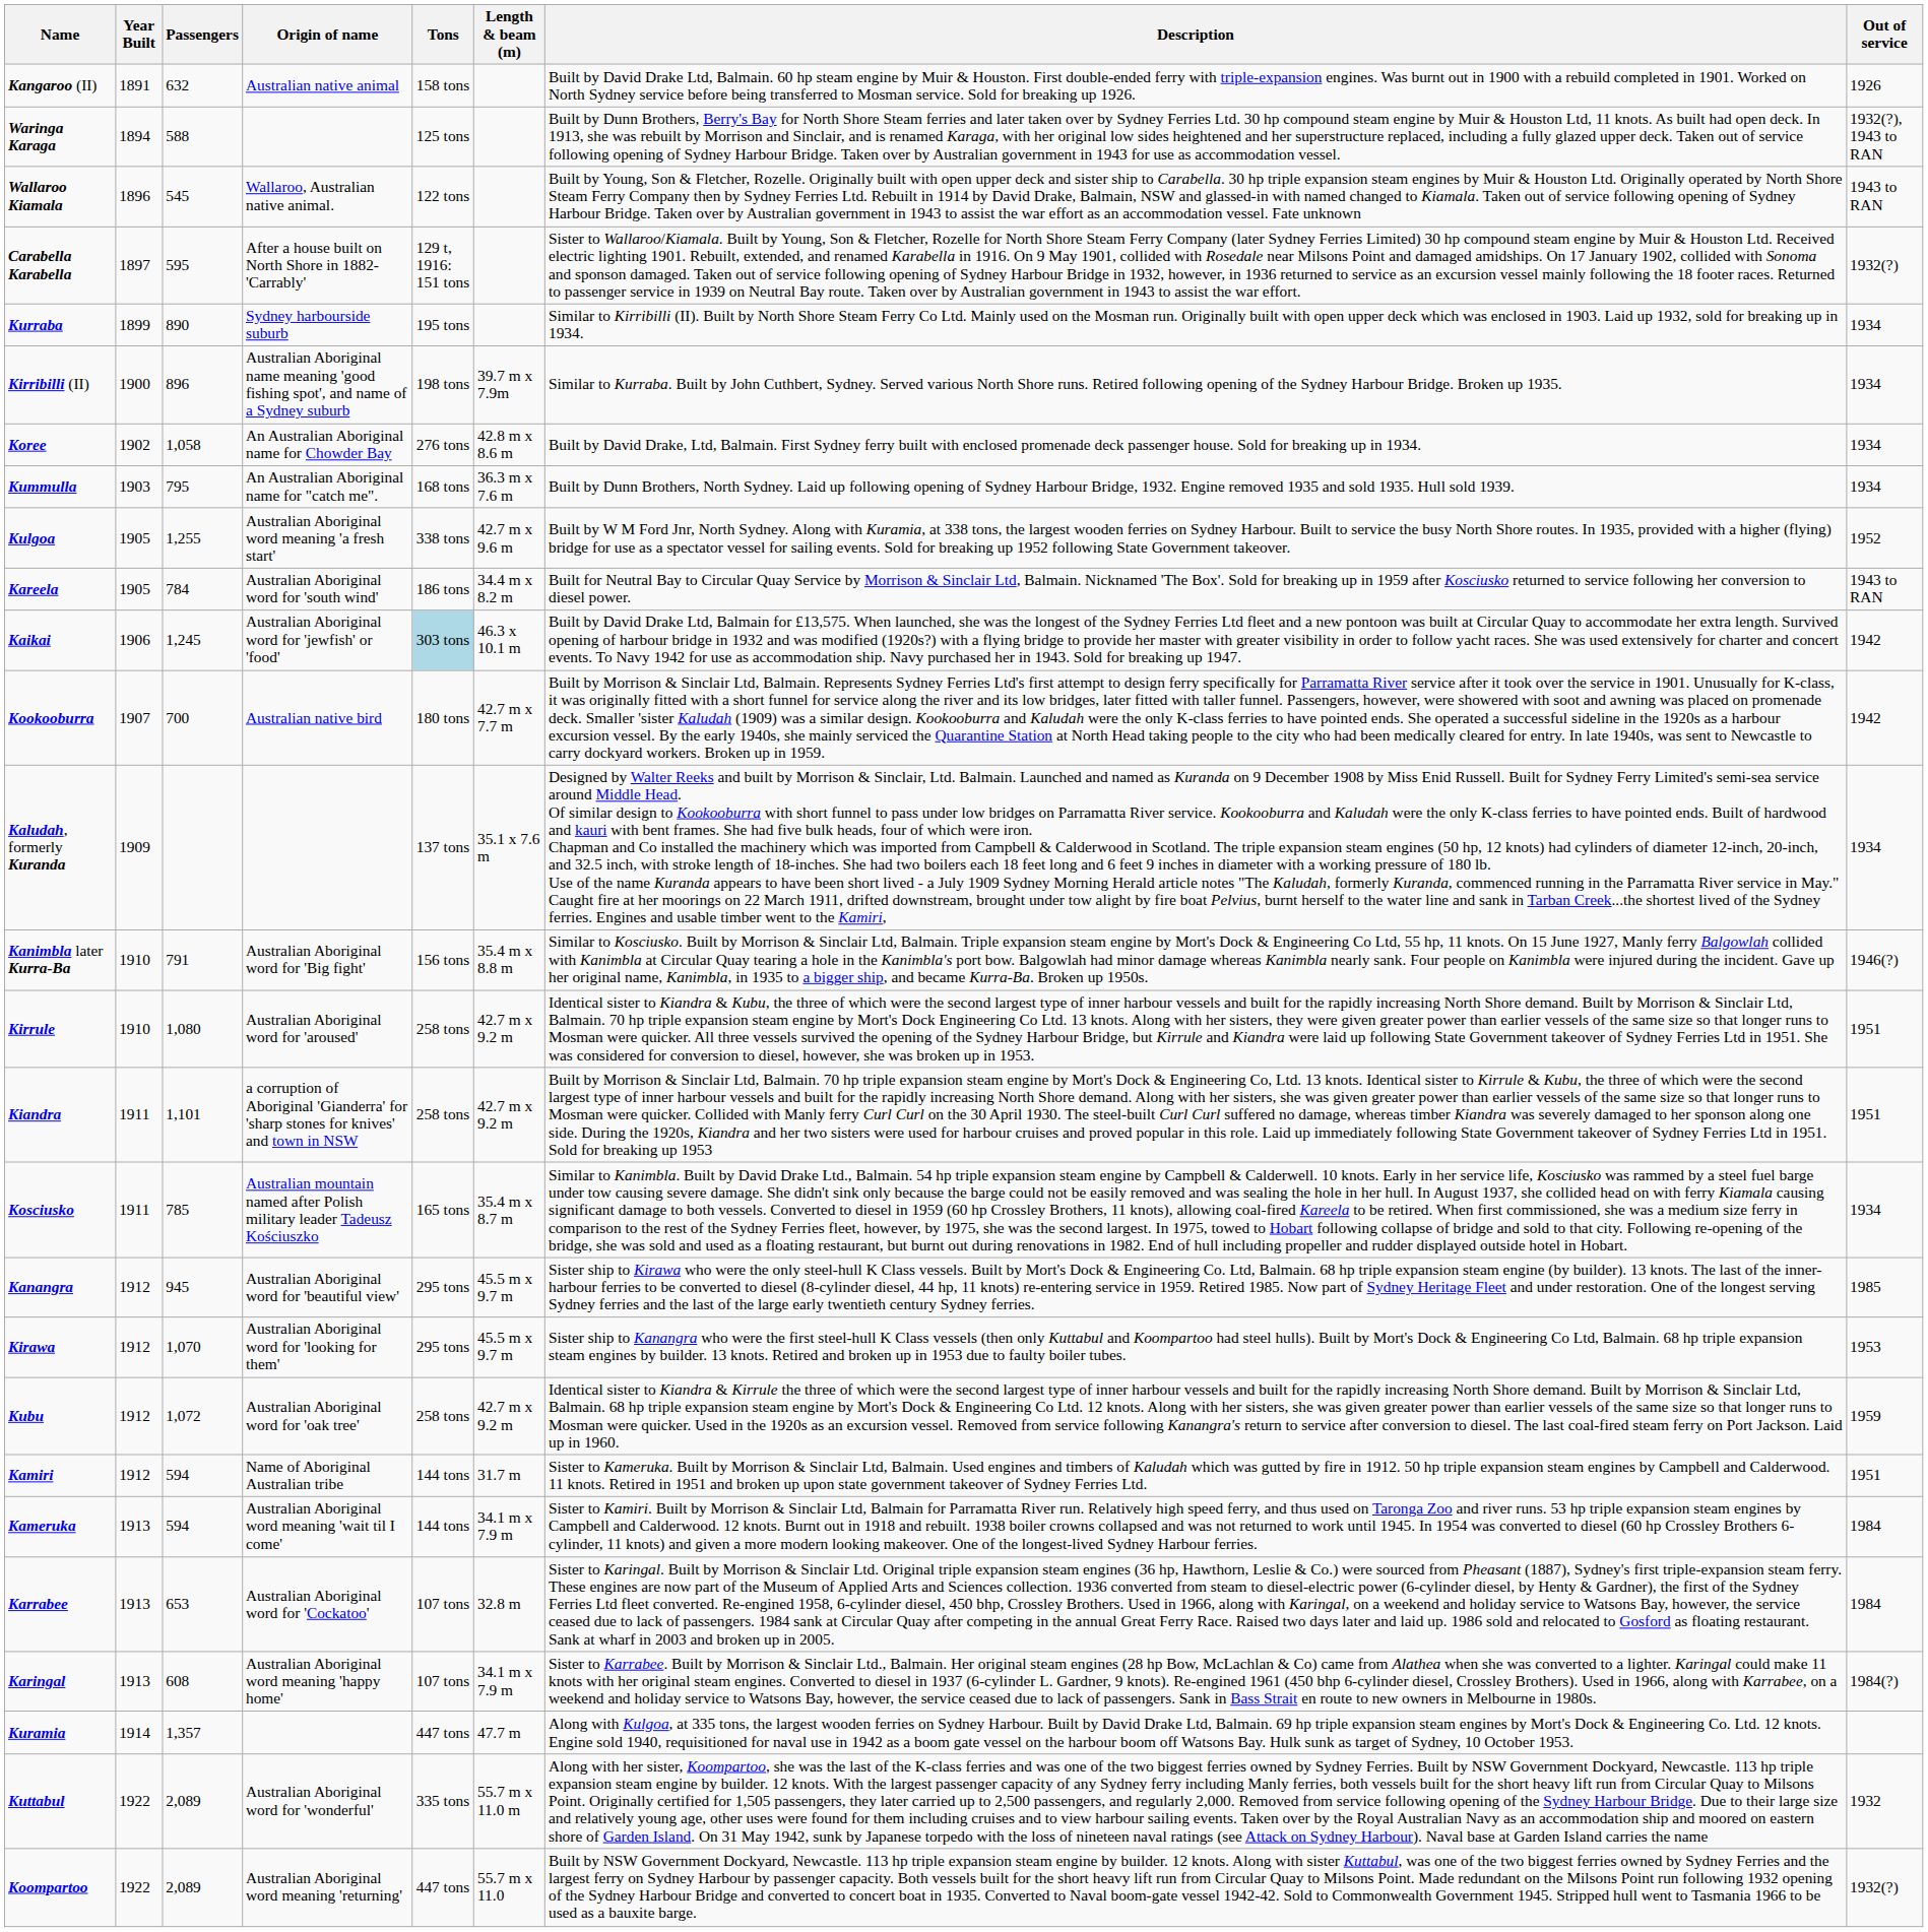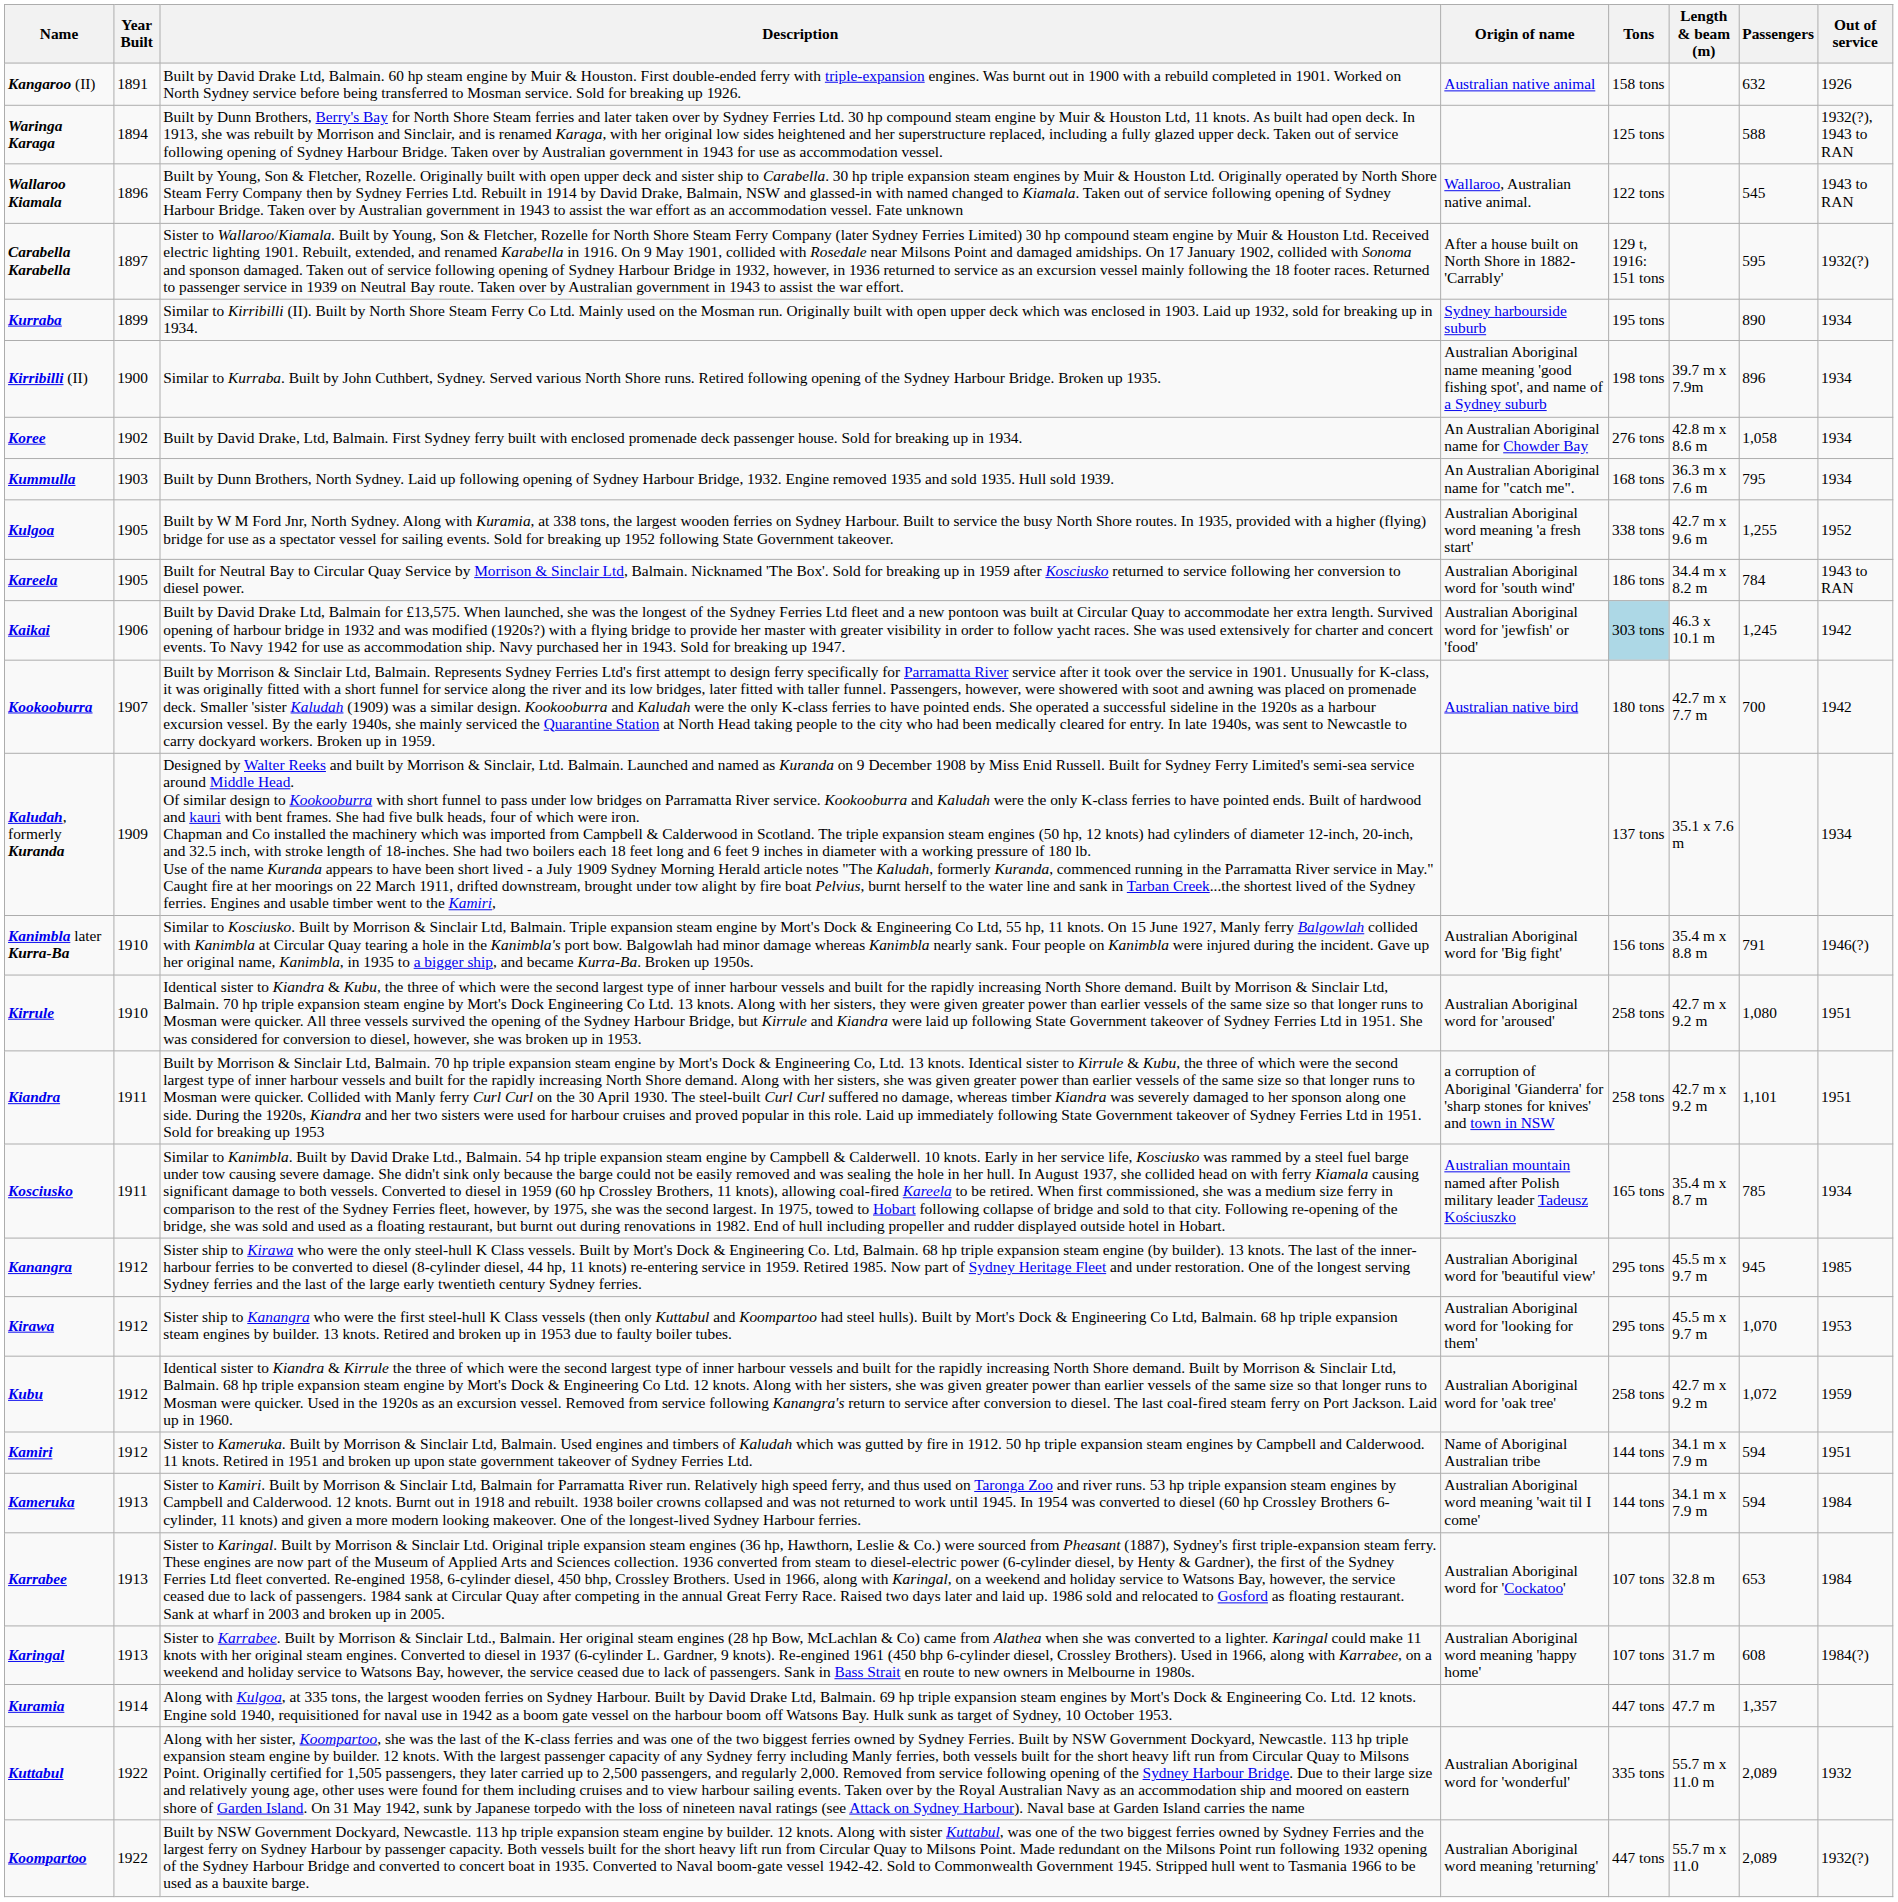columns swapped: Description <-> Passengers
Kamiri | Length & beam (m): 31.7 m -> 34.1 m x 7.9 m
Karingal | Length & beam (m): 34.1 m x 7.9 m -> 31.7 m
